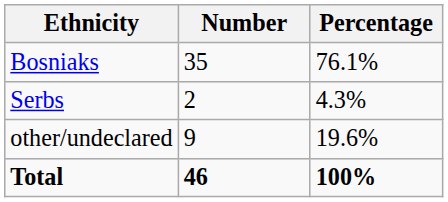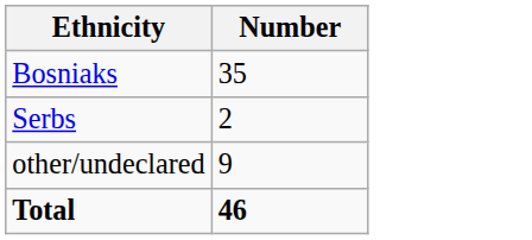- column: Percentage | 76.1% | 4.3% | 19.6% | 100%
